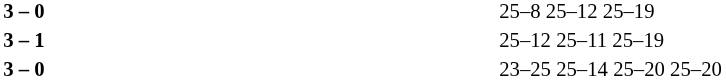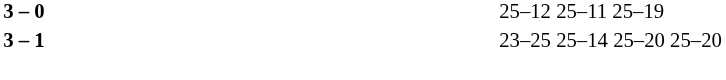- row: 3 – 0 | 25–8 25–12 25–19
25–12 25–11 25–19 | column 2: 3 – 1 -> 3 – 0
23–25 25–14 25–20 25–20 | column 2: 3 – 0 -> 3 – 1
